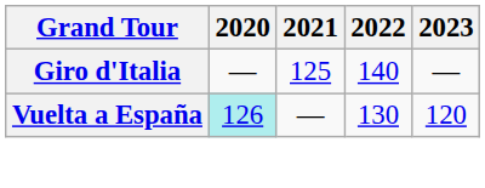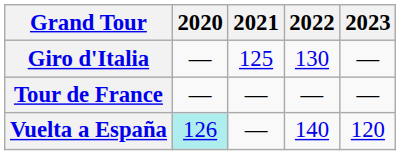Giro d'Italia | 2022: 140 -> 130
+ row: Tour de France | — | — | — | —
Vuelta a España | 2022: 130 -> 140
